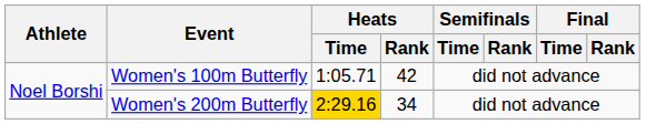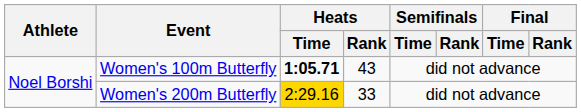Women's 100m Butterfly | Heats / Time: normal -> bold
Women's 100m Butterfly | Heats / Rank: 42 -> 43
Women's 200m Butterfly | Heats / Rank: 34 -> 33
